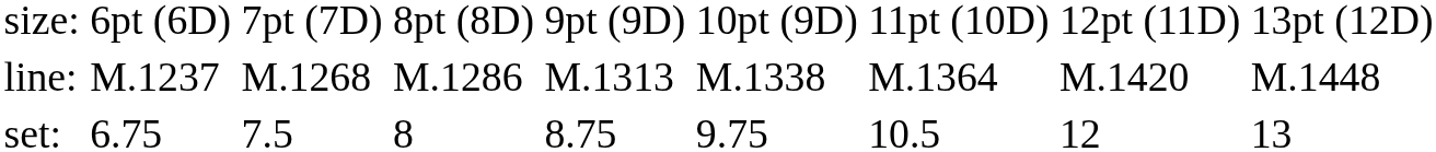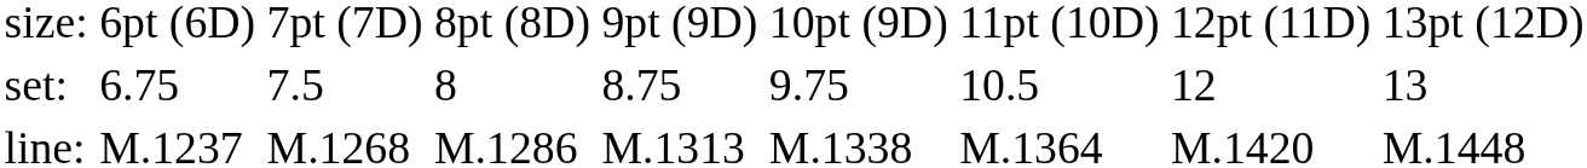rows swapped: set: <-> line:
